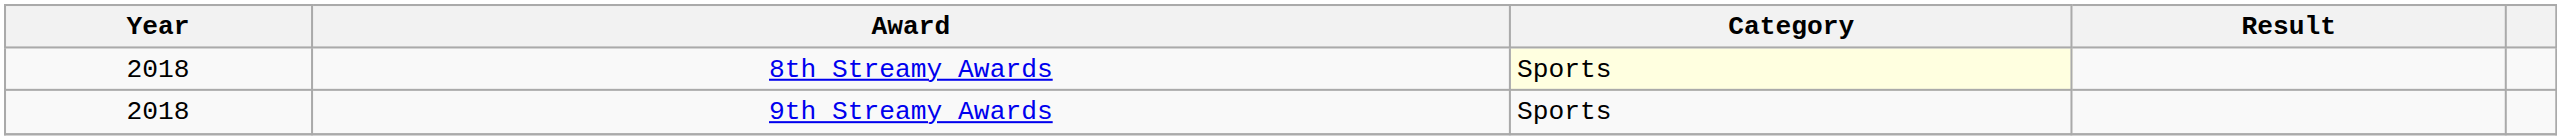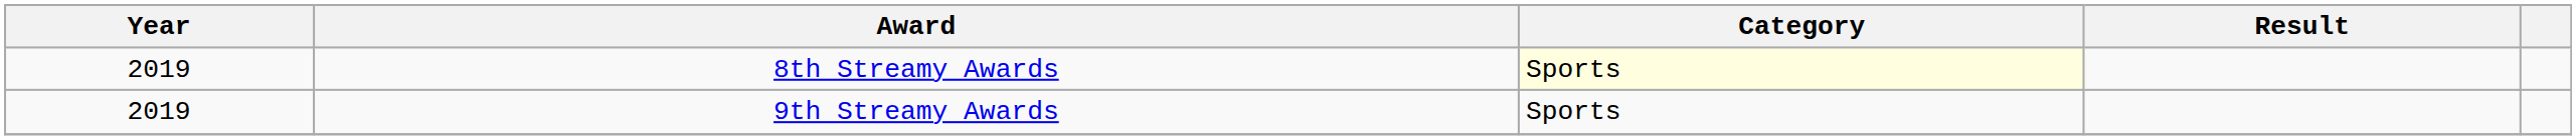8th Streamy Awards | Year: 2018 -> 2019
9th Streamy Awards | Year: 2018 -> 2019
